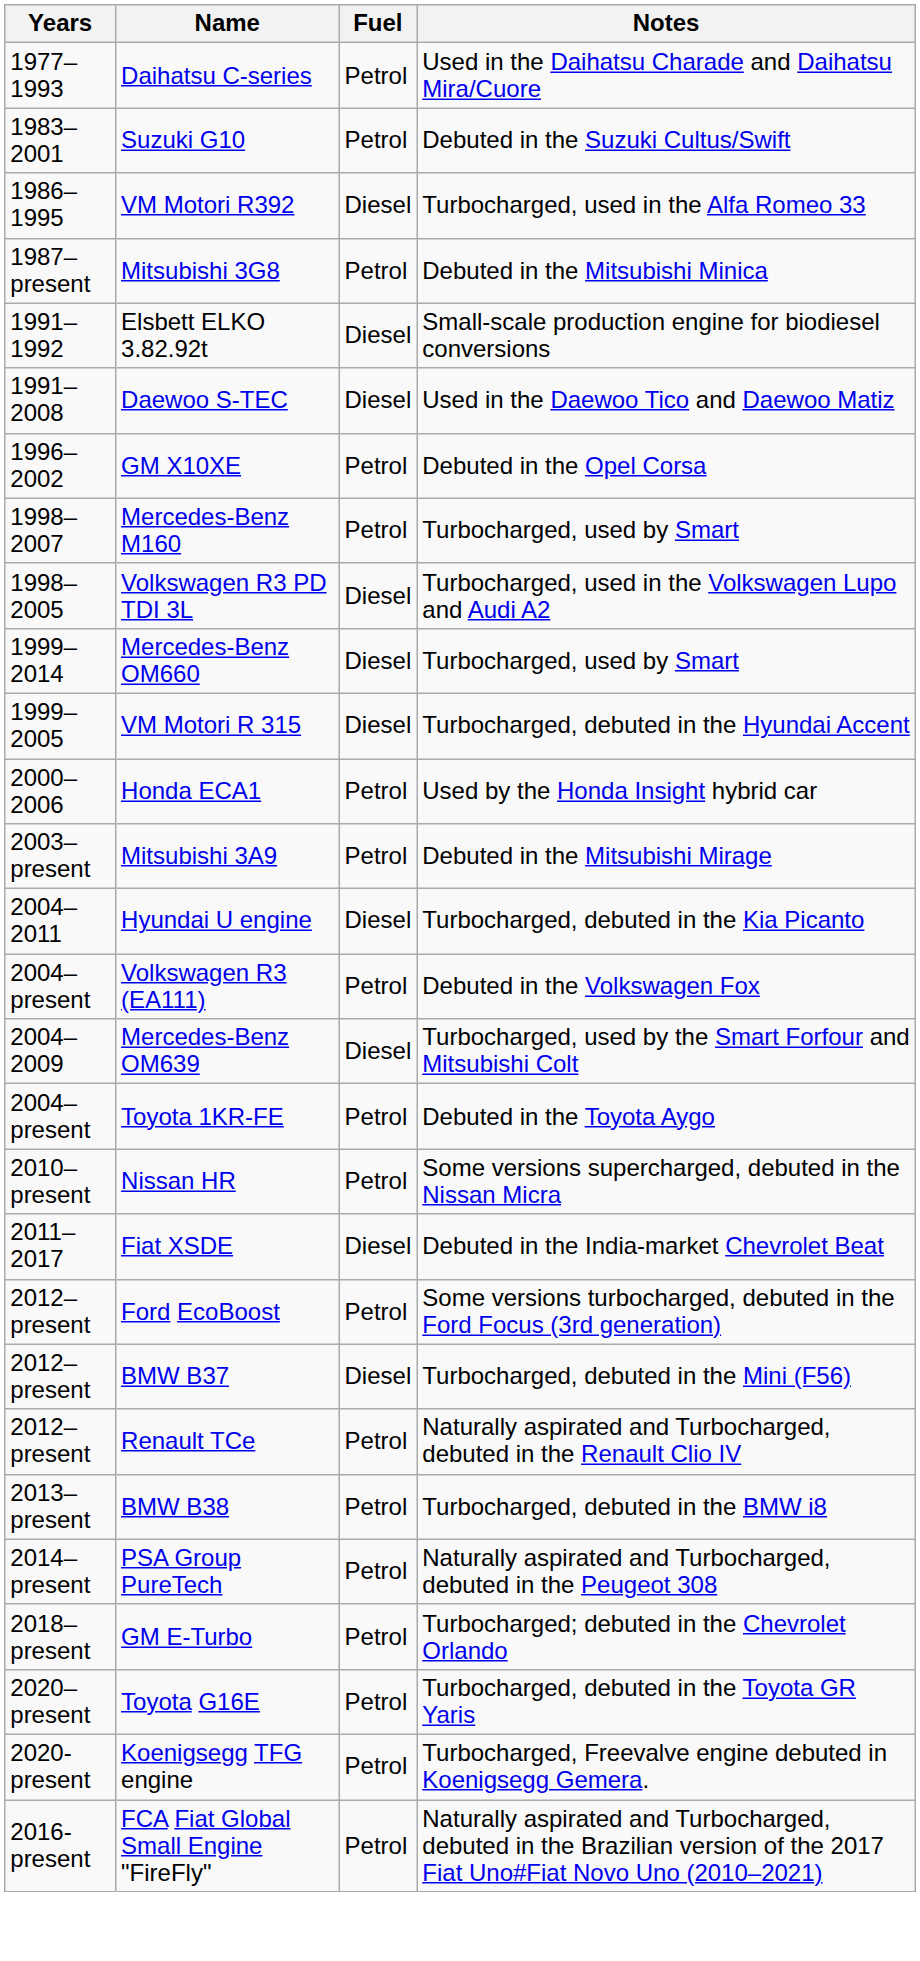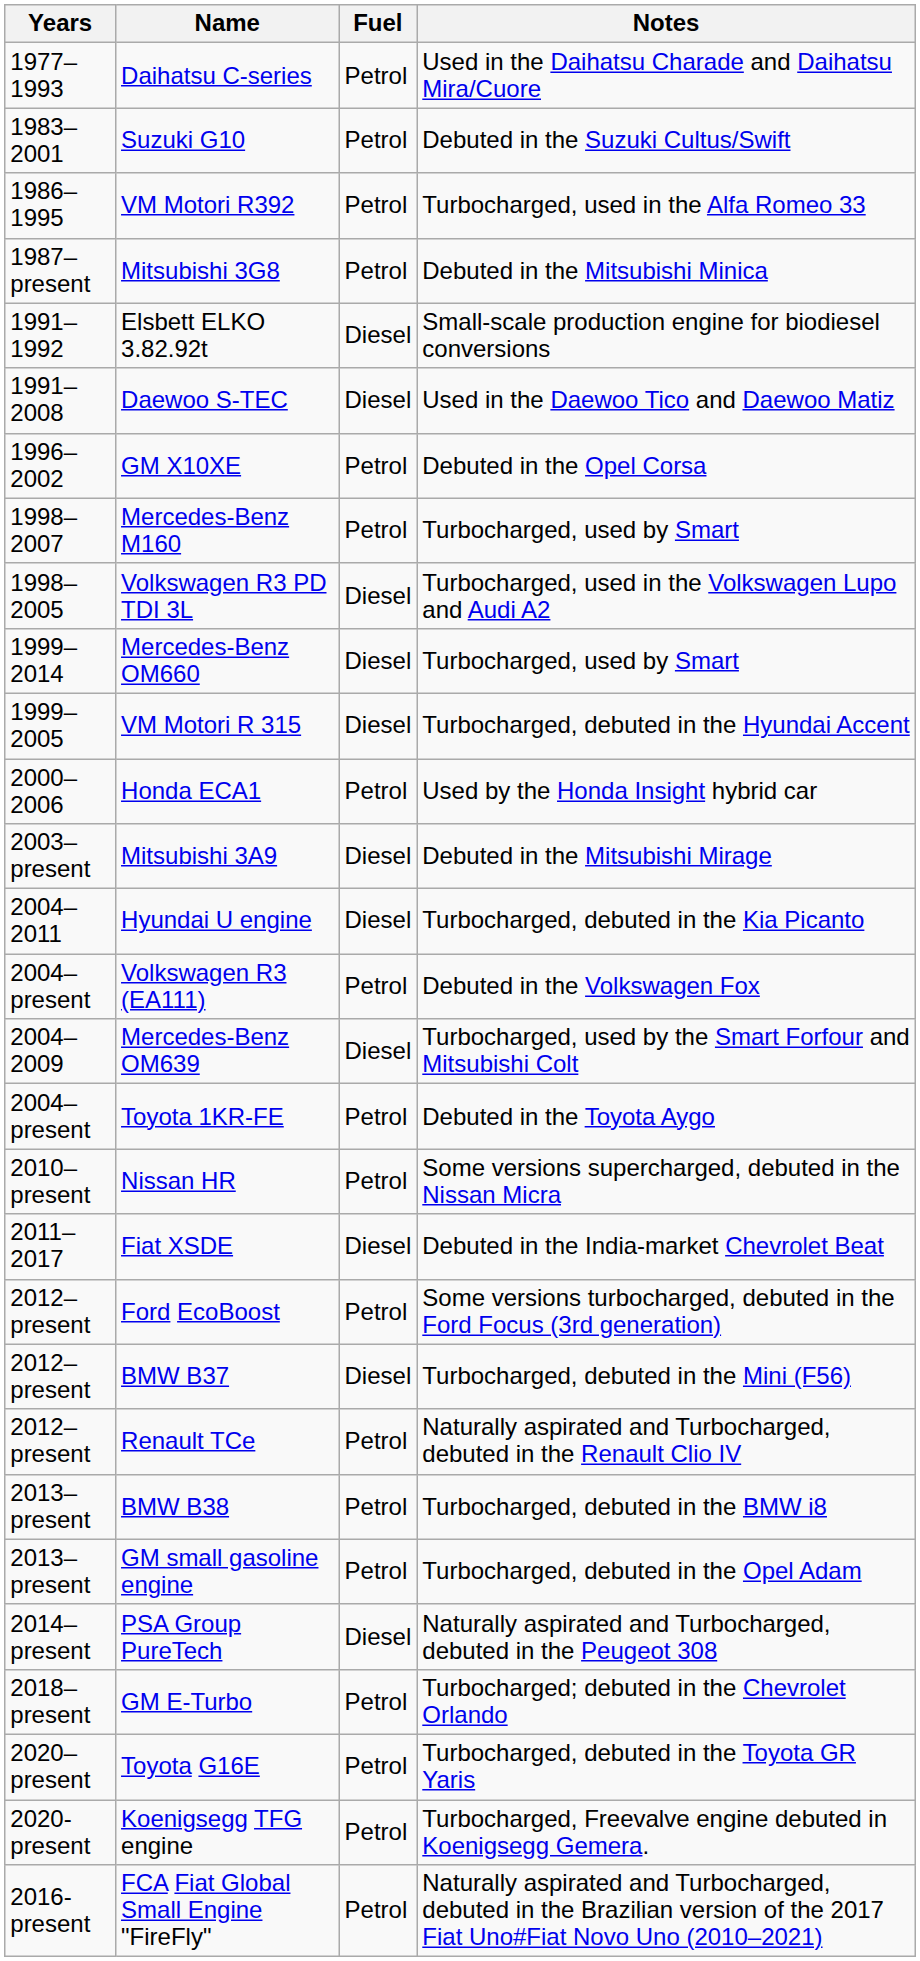VM Motori R392 | Fuel: Diesel -> Petrol
Mitsubishi 3A9 | Fuel: Petrol -> Diesel
+ row: 2013–present | GM small gasoline engine | Petrol | Turbocharged, debuted in the Opel Adam
PSA Group PureTech | Fuel: Petrol -> Diesel
